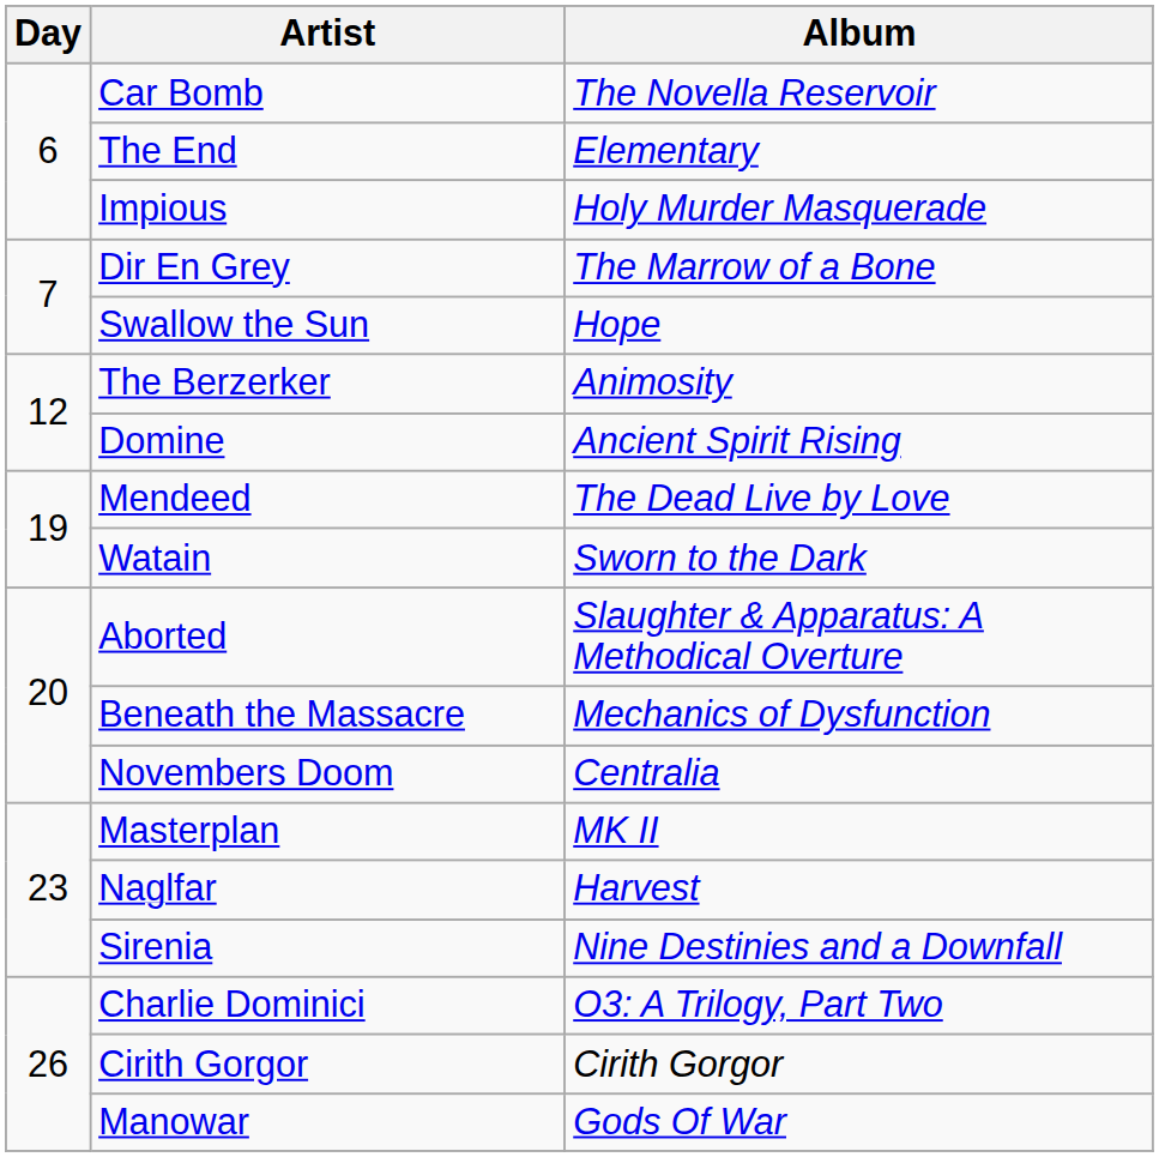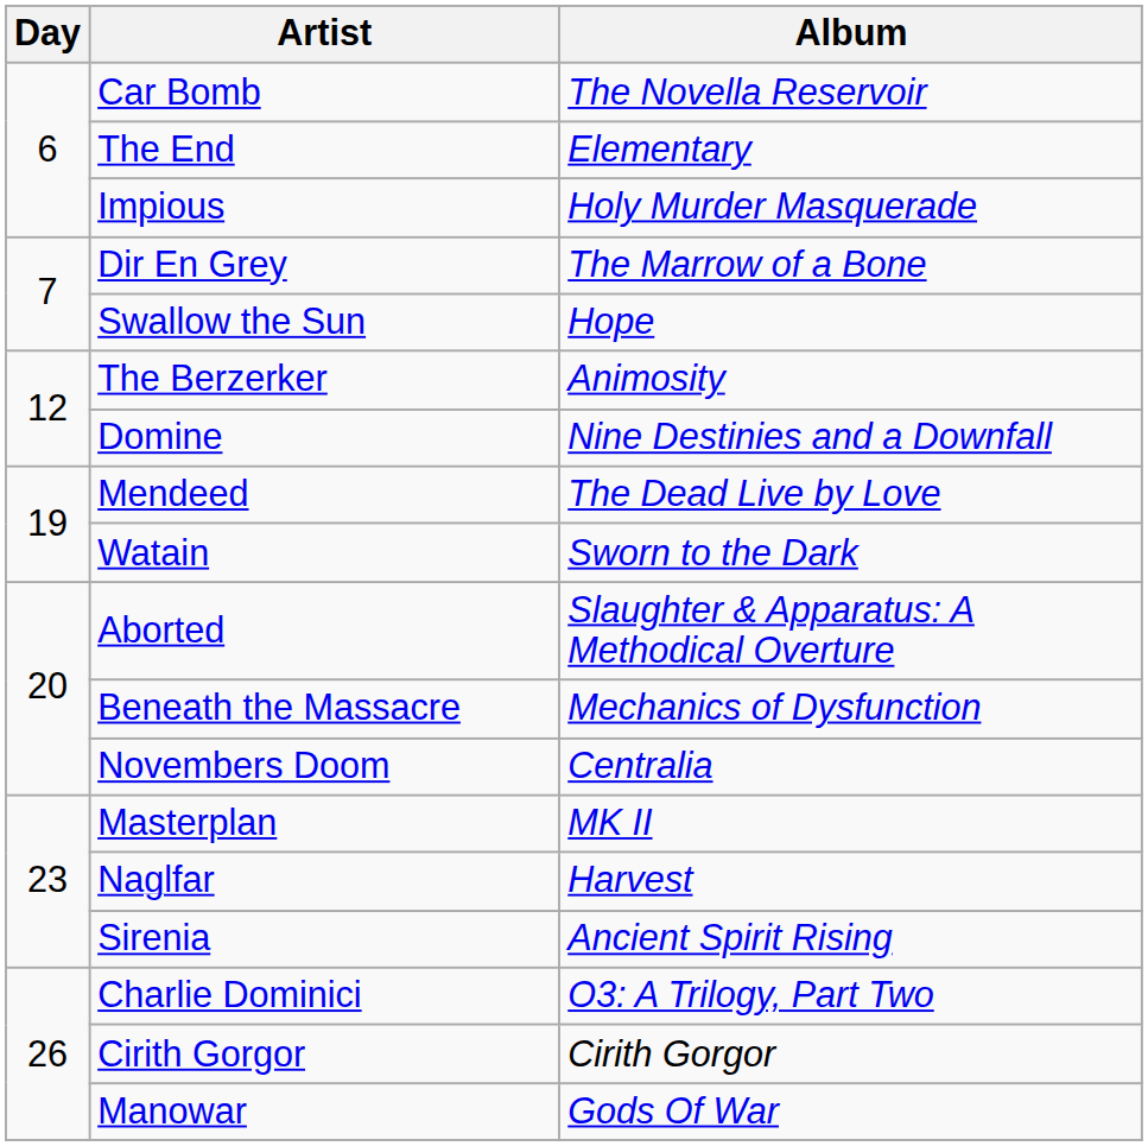Domine | Album: Ancient Spirit Rising -> Nine Destinies and a Downfall
Sirenia | Album: Nine Destinies and a Downfall -> Ancient Spirit Rising
